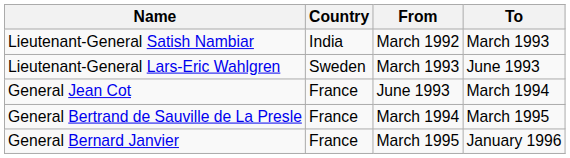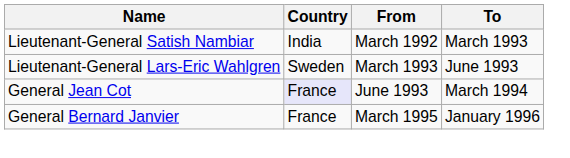General Jean Cot | Country: no background -> lavender background
- row: General Bertrand de Sauville de La Presle | France | March 1994 | March 1995
